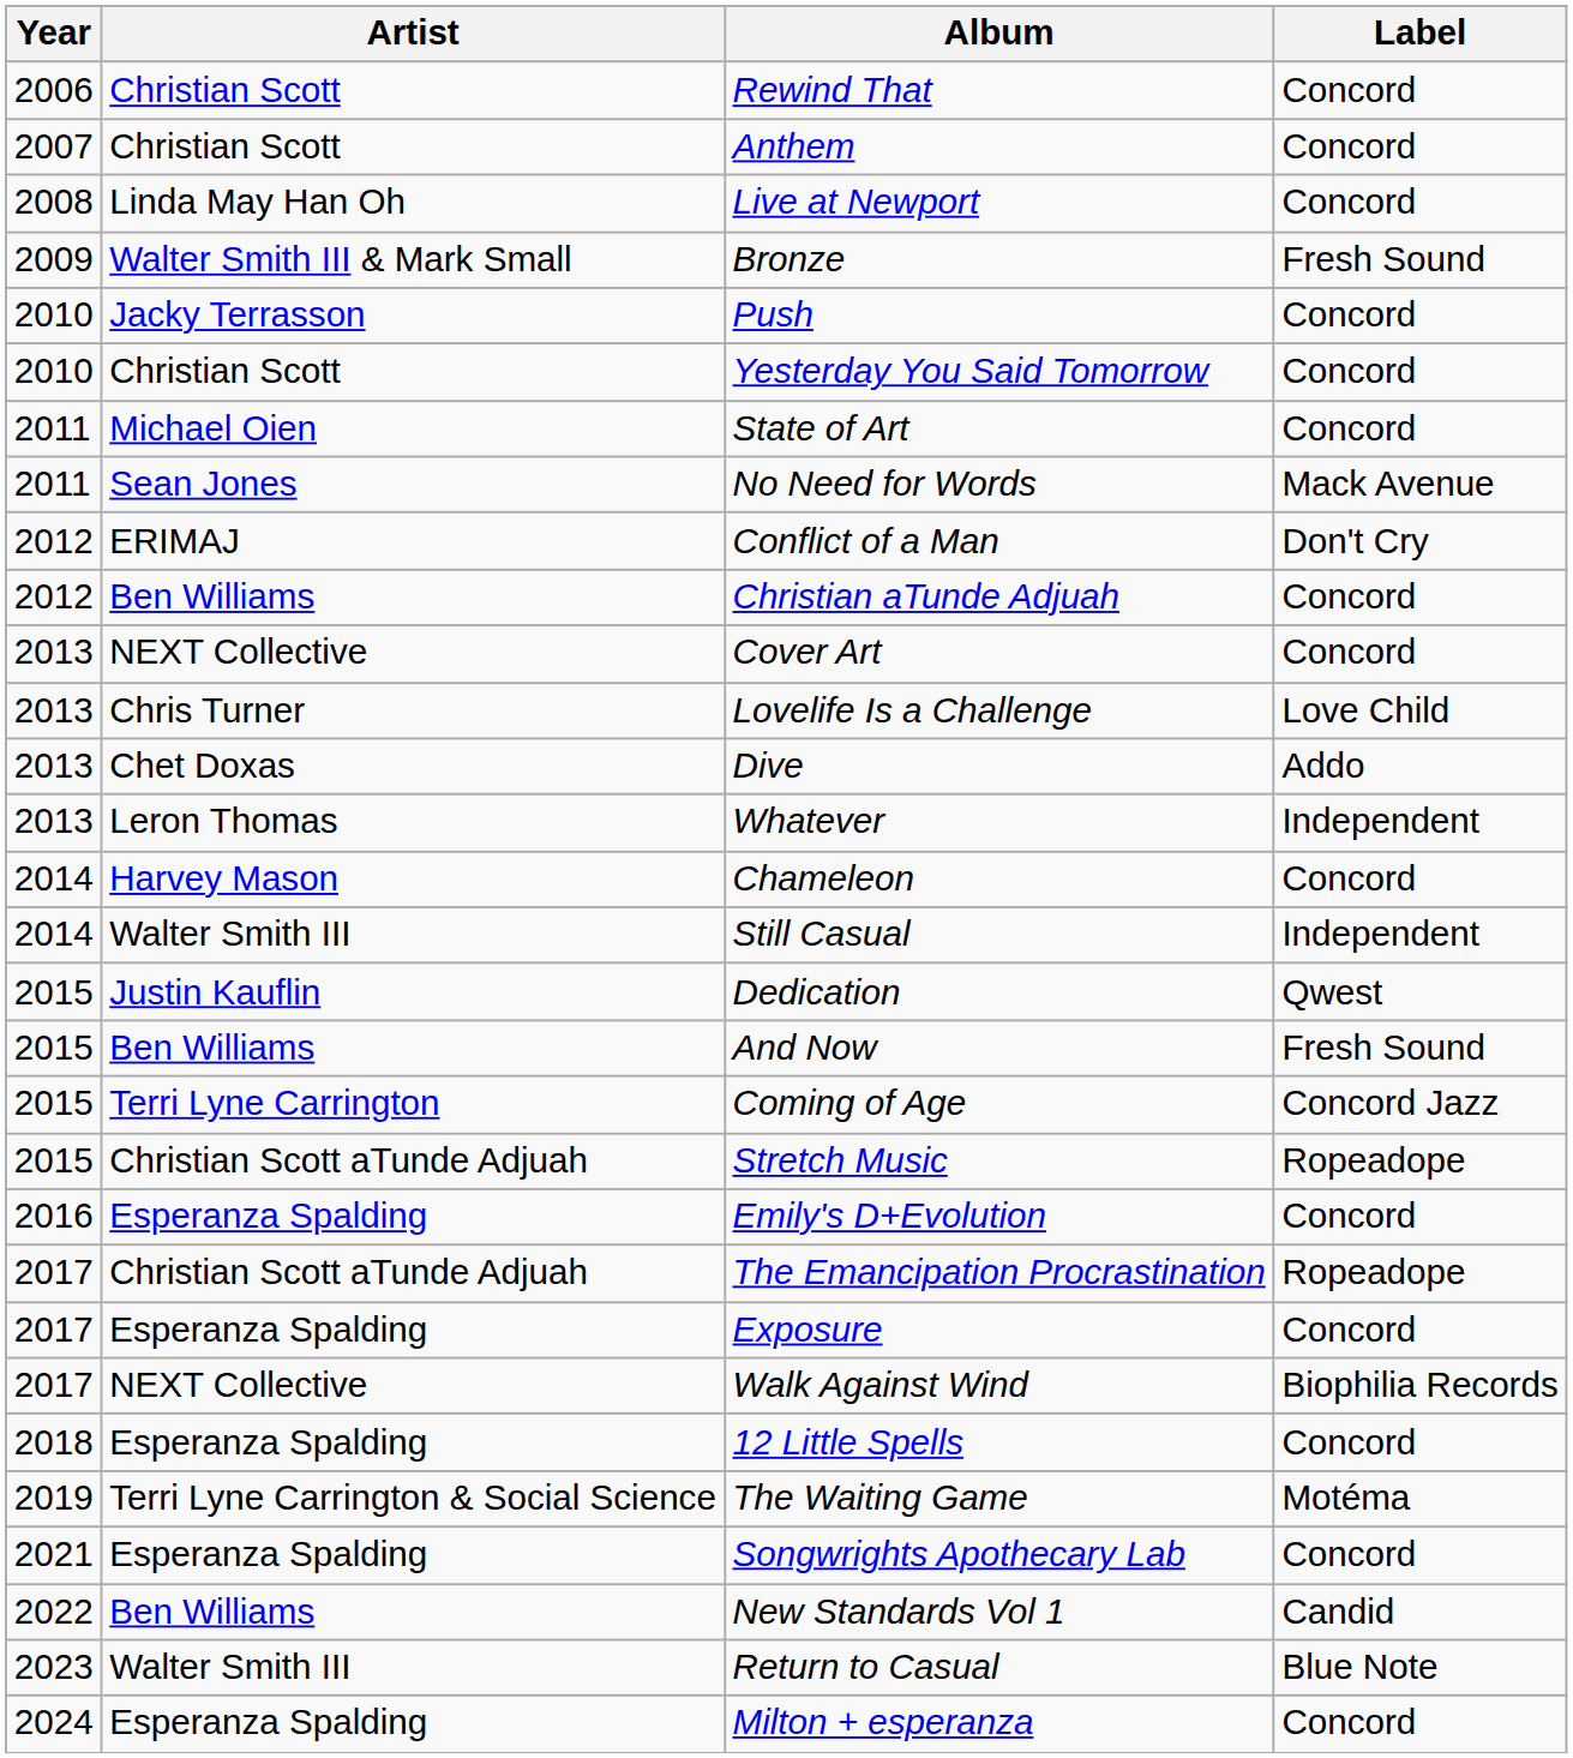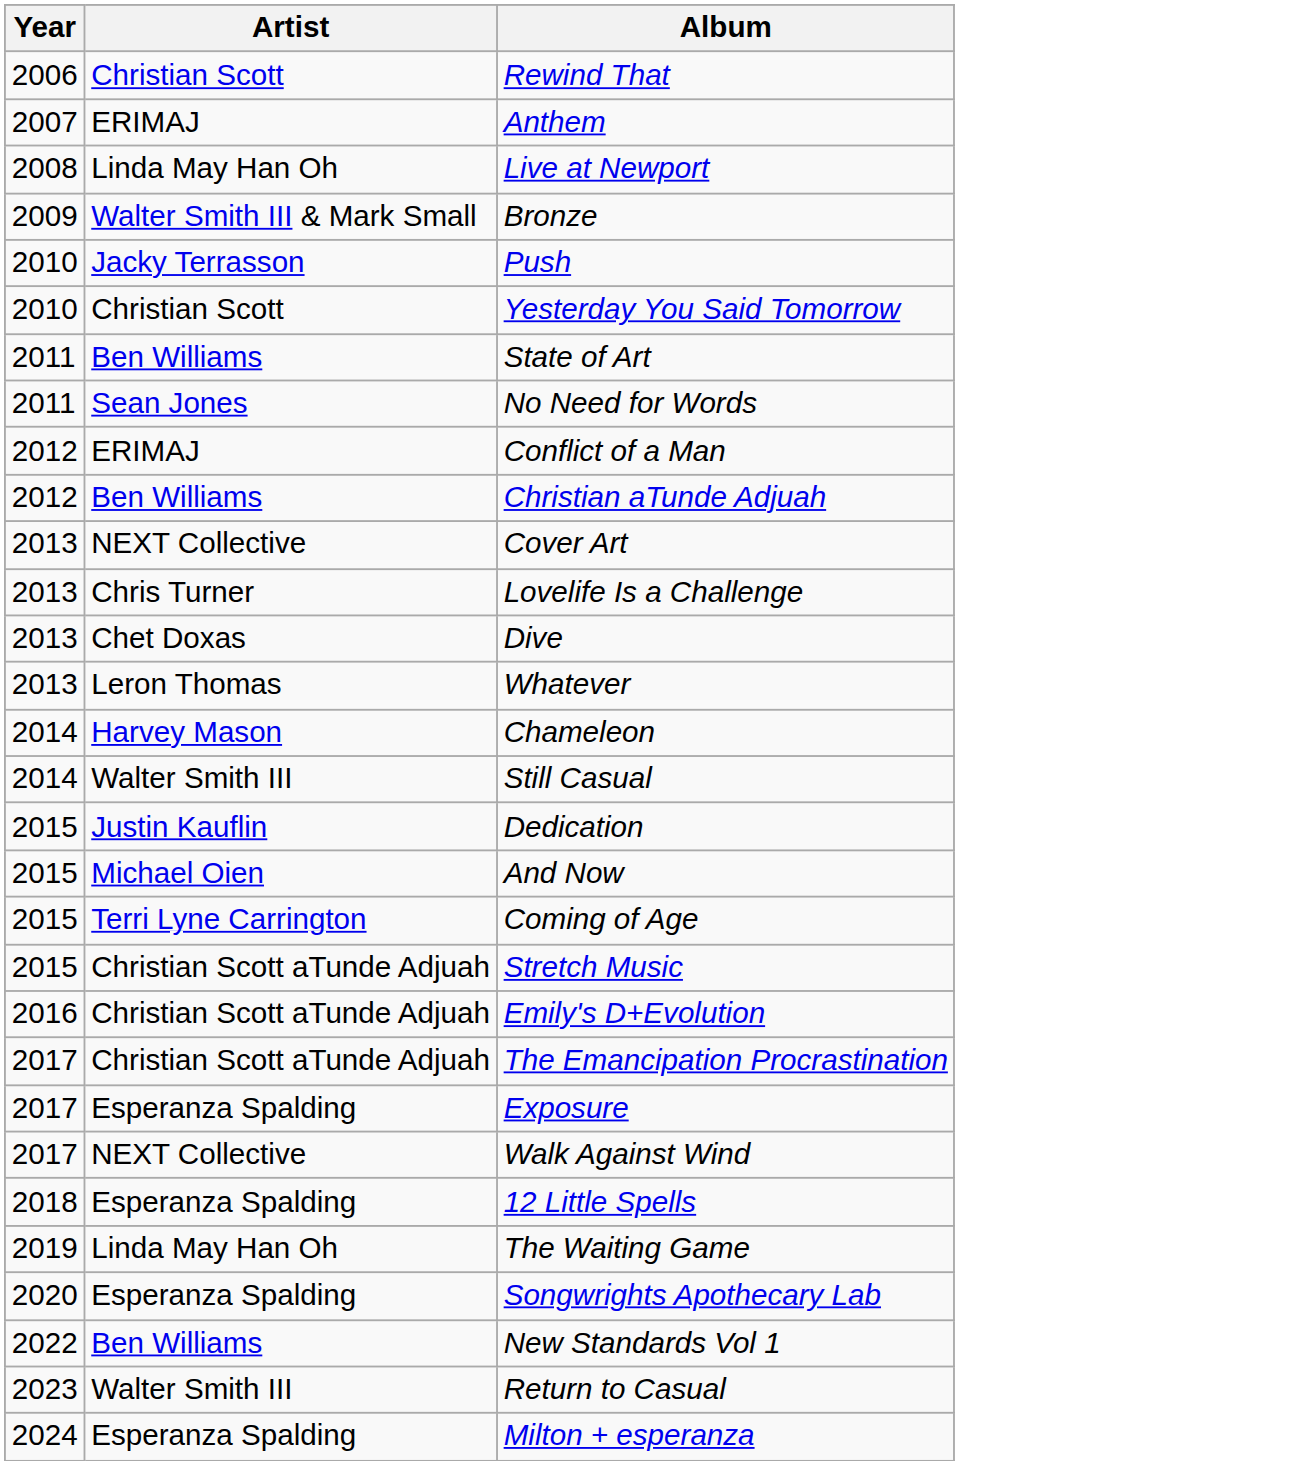- column: Label | Concord | Concord | Concord | Fresh Sound | Concord | Concord | Concord | Mack Avenue | Don't Cry | Concord | Concord | Love Child | Addo | Independent | Concord | Independent | Qwest | Fresh Sound | Concord Jazz | Ropeadope | Concord | Ropeadope | Concord | Biophilia Records | Concord | Motéma | Concord | Candid | Blue Note | Concord
Anthem | Artist: Christian Scott -> ERIMAJ
State of Art | Artist: Michael Oien -> Ben Williams
And Now | Artist: Ben Williams -> Michael Oien
Emily's D+Evolution | Artist: Esperanza Spalding -> Christian Scott aTunde Adjuah
The Waiting Game | Artist: Terri Lyne Carrington & Social Science -> Linda May Han Oh
Songwrights Apothecary Lab | Year: 2021 -> 2020
